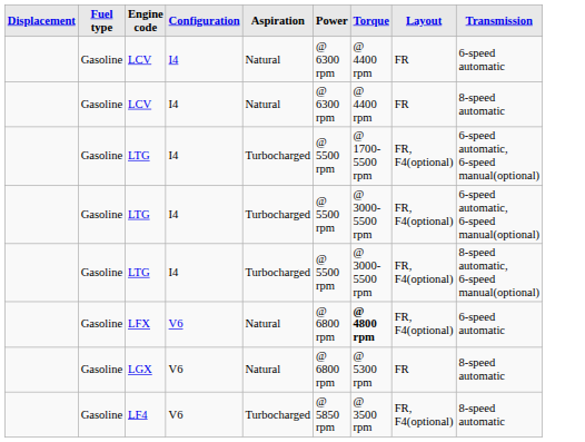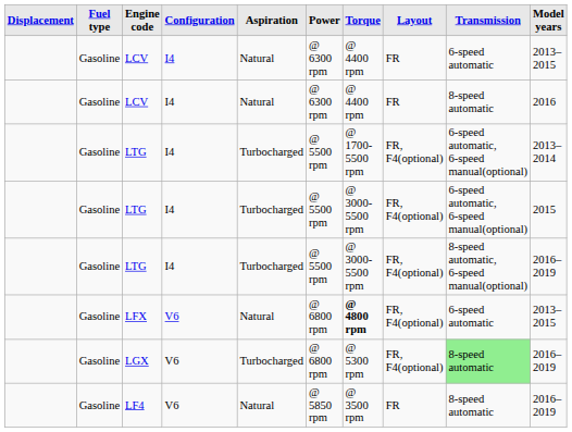+ column: Model years | 2013–2015 | 2016 | 2013–2014 | 2015 | 2016–2019 | 2013–2015 | 2016–2019 | 2016–2019
LGX | Aspiration: Natural -> Turbocharged
LGX | Layout: FR -> FR, F4(optional)
LGX | Transmission: no background -> lightgreen background
LF4 | Aspiration: Turbocharged -> Natural
LF4 | Layout: FR, F4(optional) -> FR
